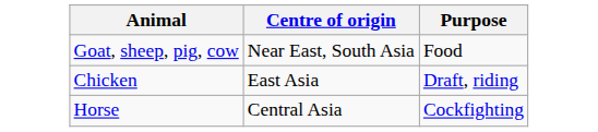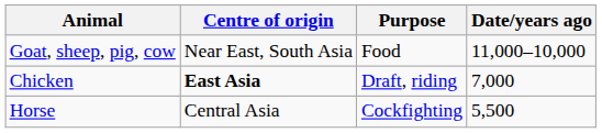+ column: Date/years ago | 11,000–10,000 | 7,000 | 5,500
Chicken | Centre of origin: normal -> bold
